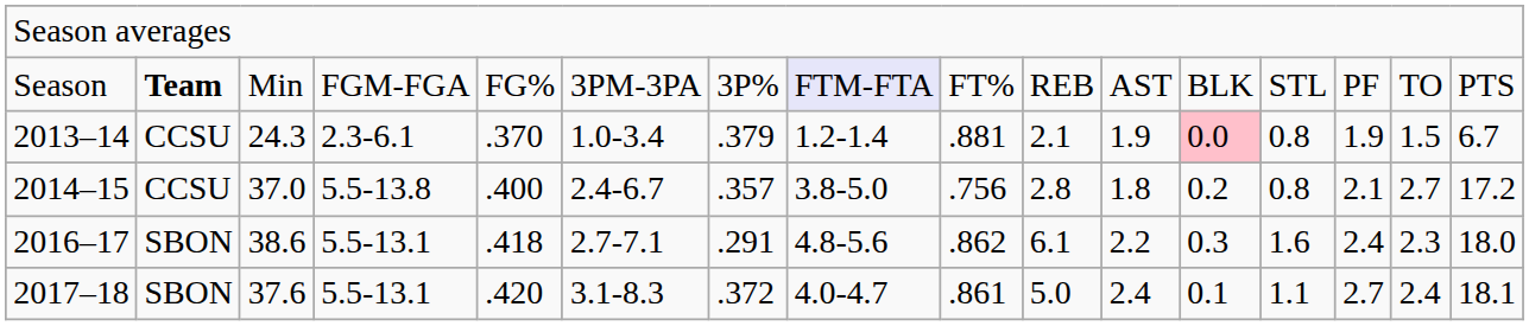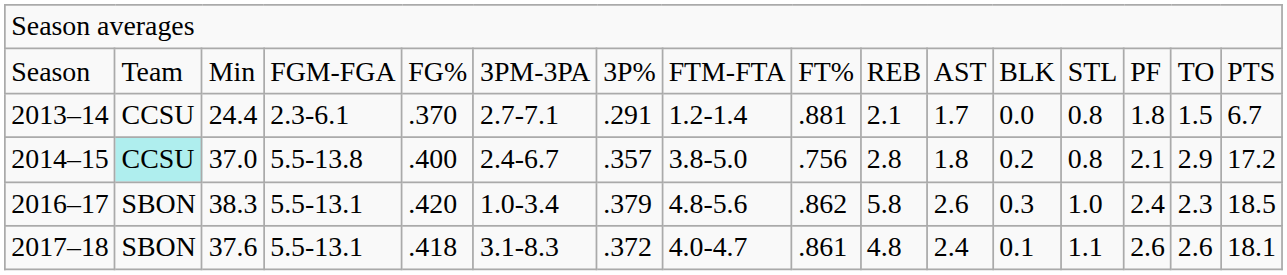Season | column 2: bold -> normal
Season | column 8: lavender background -> no background
2013–14 | column 3: 24.3 -> 24.4
2013–14 | column 6: 1.0-3.4 -> 2.7-7.1
2013–14 | column 7: .379 -> .291
2013–14 | column 11: 1.9 -> 1.7
2013–14 | column 12: pink background -> no background
2013–14 | column 14: 1.9 -> 1.8
2014–15 | column 2: no background -> paleturquoise background
2014–15 | column 15: 2.7 -> 2.9
2016–17 | column 3: 38.6 -> 38.3
2016–17 | column 5: .418 -> .420
2016–17 | column 6: 2.7-7.1 -> 1.0-3.4
2016–17 | column 7: .291 -> .379
2016–17 | column 10: 6.1 -> 5.8
2016–17 | column 11: 2.2 -> 2.6
2016–17 | column 13: 1.6 -> 1.0
2016–17 | column 16: 18.0 -> 18.5
2017–18 | column 5: .420 -> .418
2017–18 | column 10: 5.0 -> 4.8
2017–18 | column 14: 2.7 -> 2.6
2017–18 | column 15: 2.4 -> 2.6
